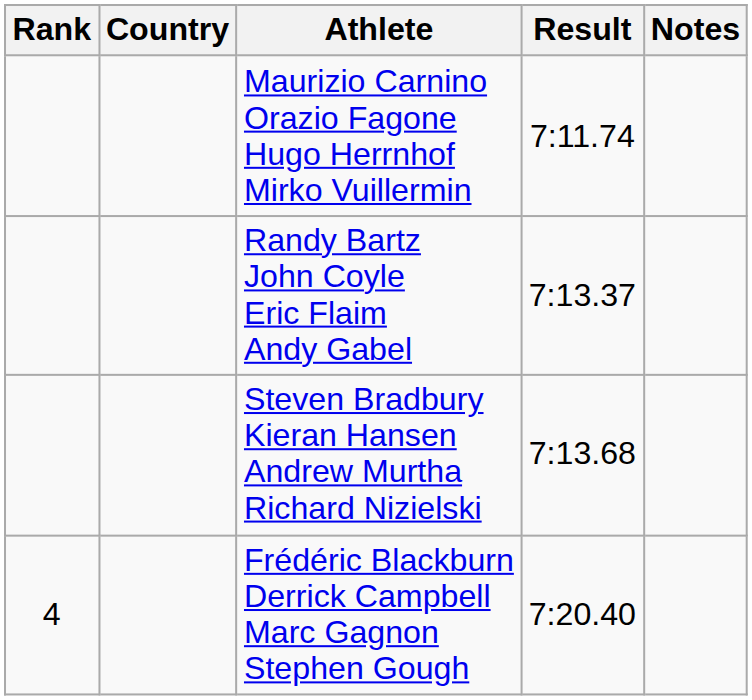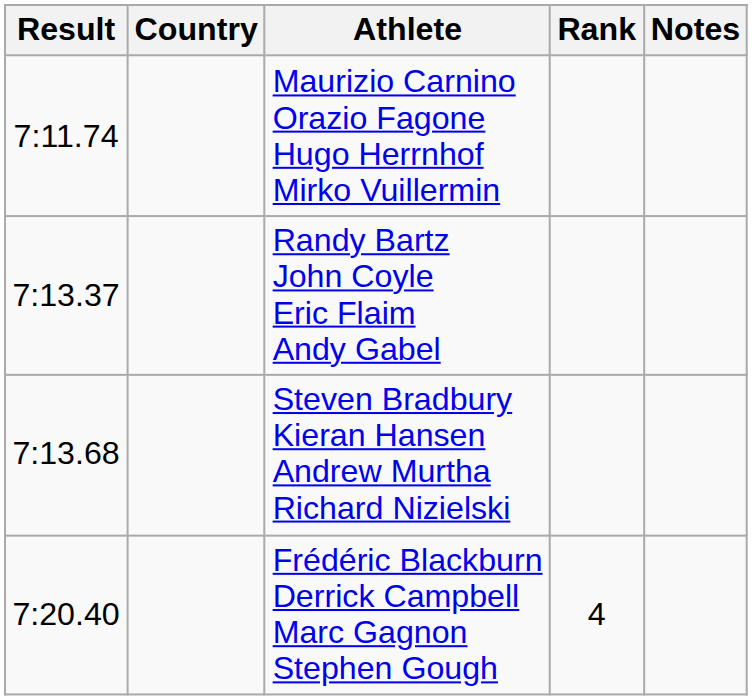columns swapped: Rank <-> Result
